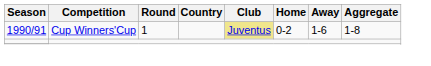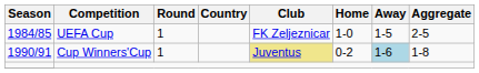+ row: 1984/85 | UEFA Cup | 1 | FK Zeljeznicar | 1-0 | 1-5 | 2-5
Cup Winners'Cup | Away: no background -> lightblue background
